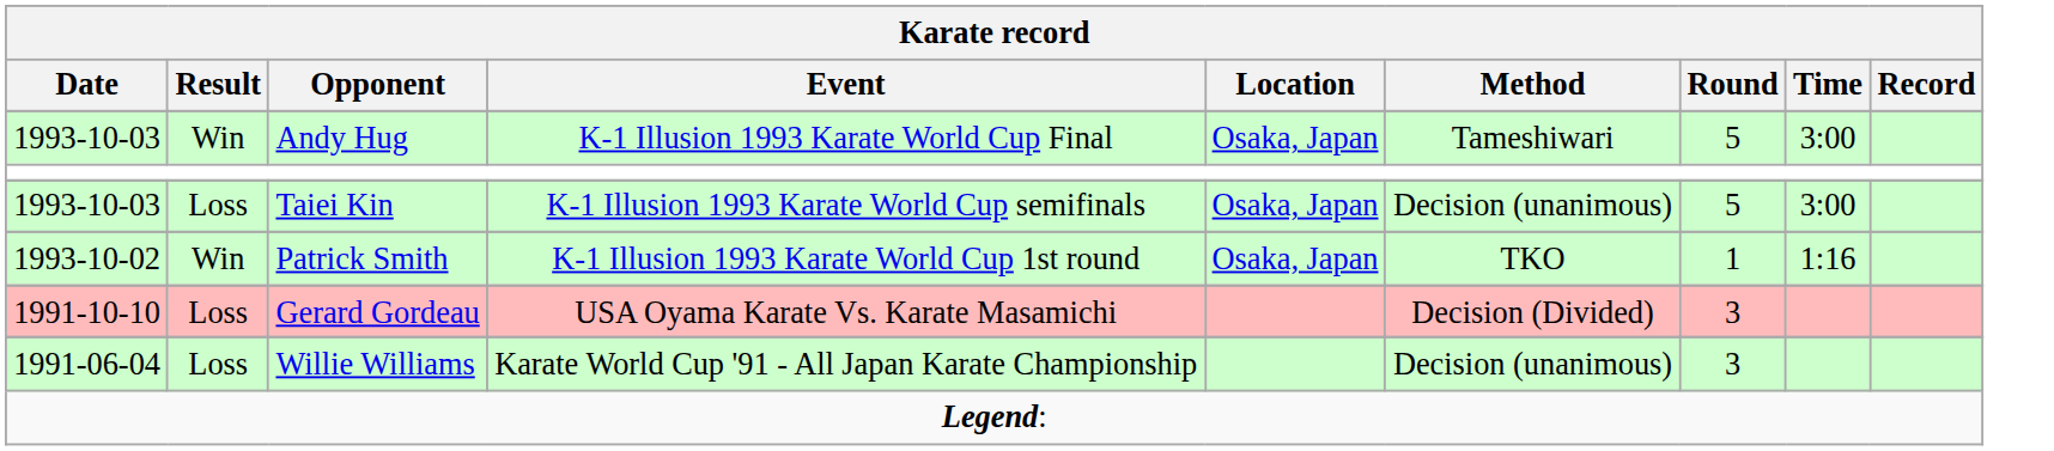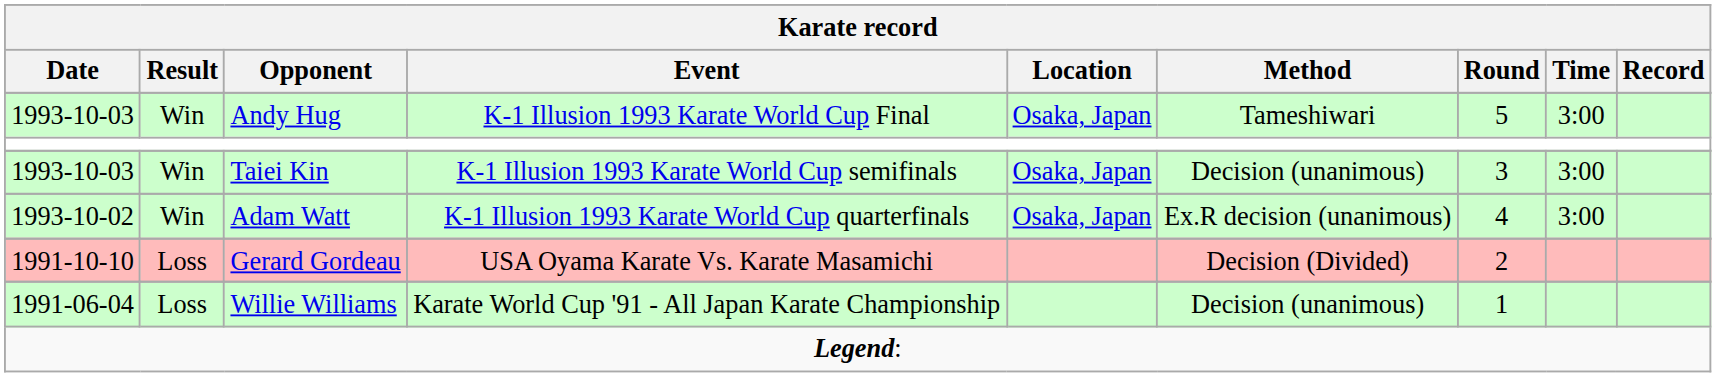Taiei Kin | Result: Loss -> Win
Taiei Kin | Round: 5 -> 3
+ row: 1993-10-02 | Win | Adam Watt | K-1 Illusion 1993 Karate World Cup quarterfinals | Osaka, Japan | Ex.R decision (unanimous) | 4 | 3:00
- row: 1993-10-02 | Win | Patrick Smith | K-1 Illusion 1993 Karate World Cup 1st round | Osaka, Japan | TKO | 1 | 1:16
Gerard Gordeau | Round: 3 -> 2
Willie Williams | Round: 3 -> 1
